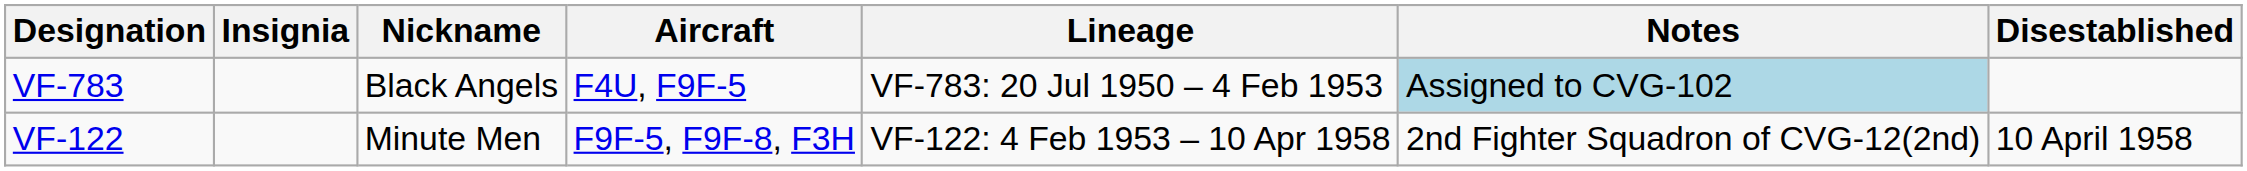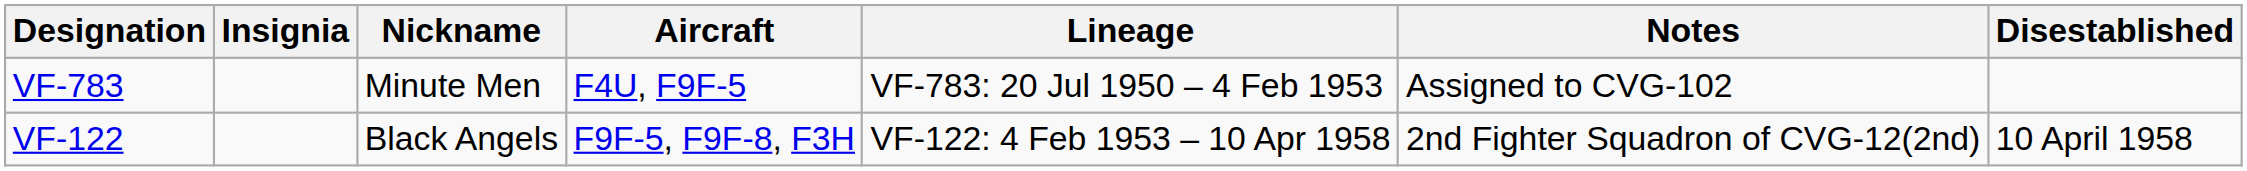VF-783 | Nickname: Black Angels -> Minute Men
VF-783 | Notes: lightblue background -> no background
VF-122 | Nickname: Minute Men -> Black Angels
